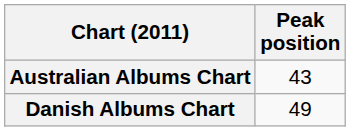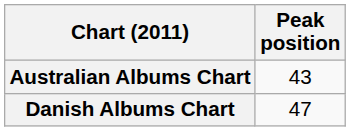Danish Albums Chart | Peak position: 49 -> 47
